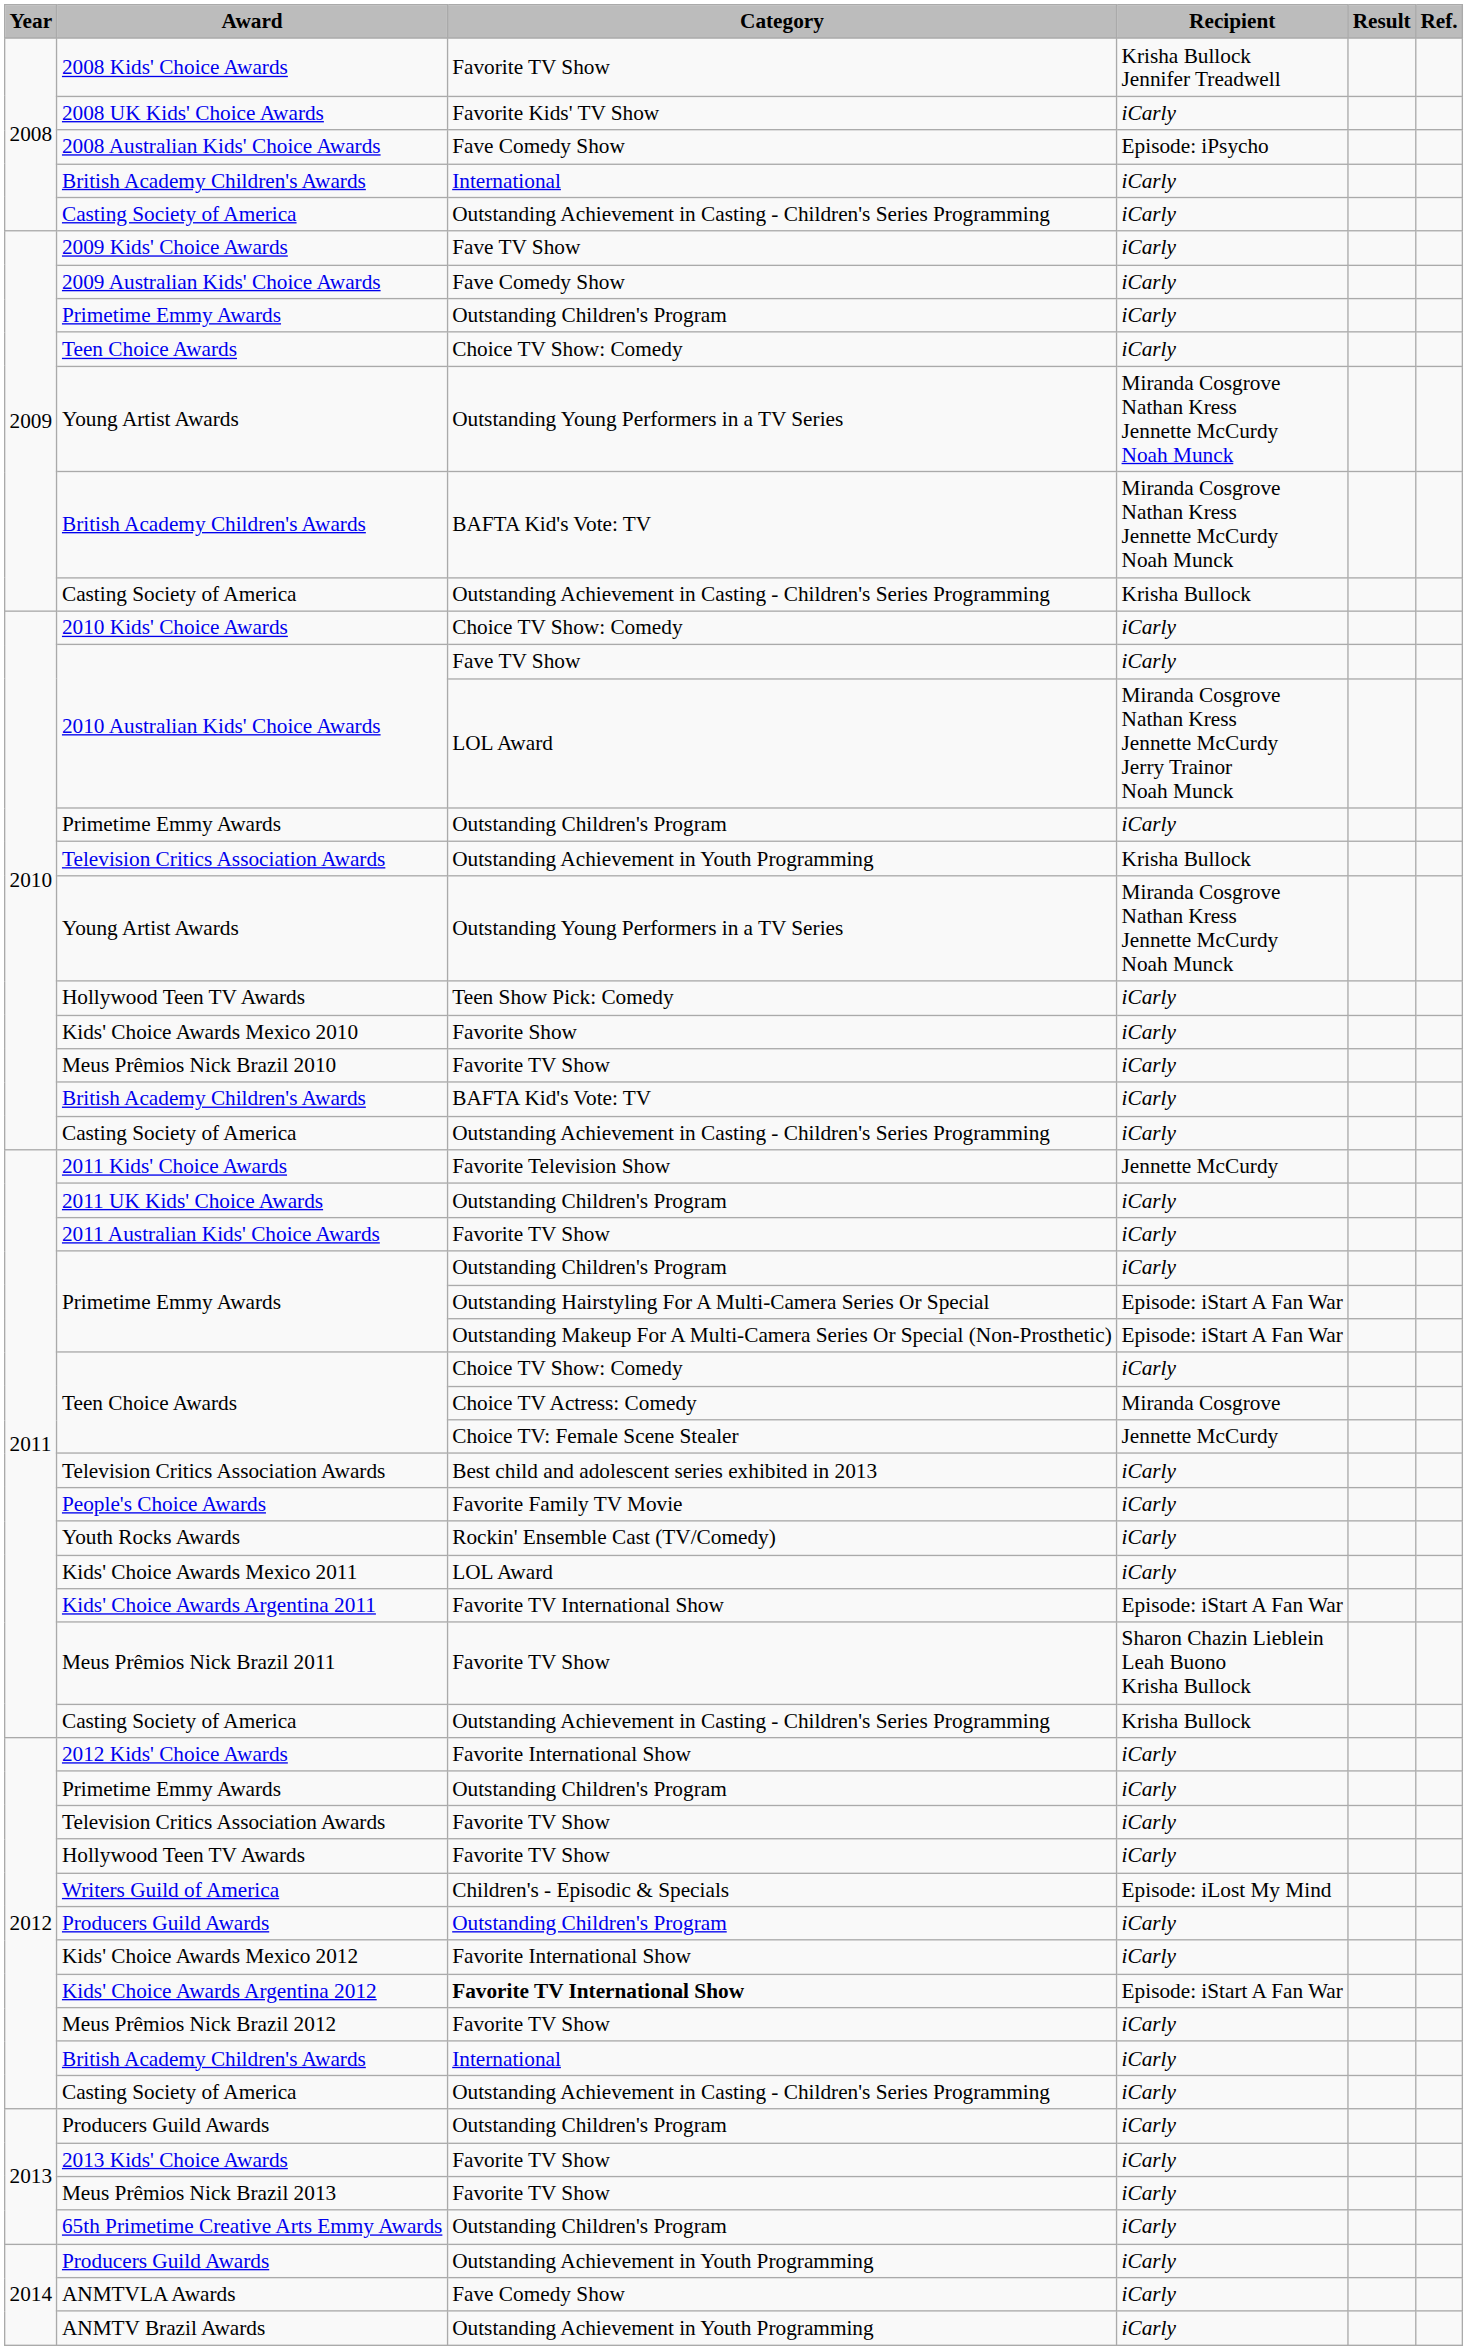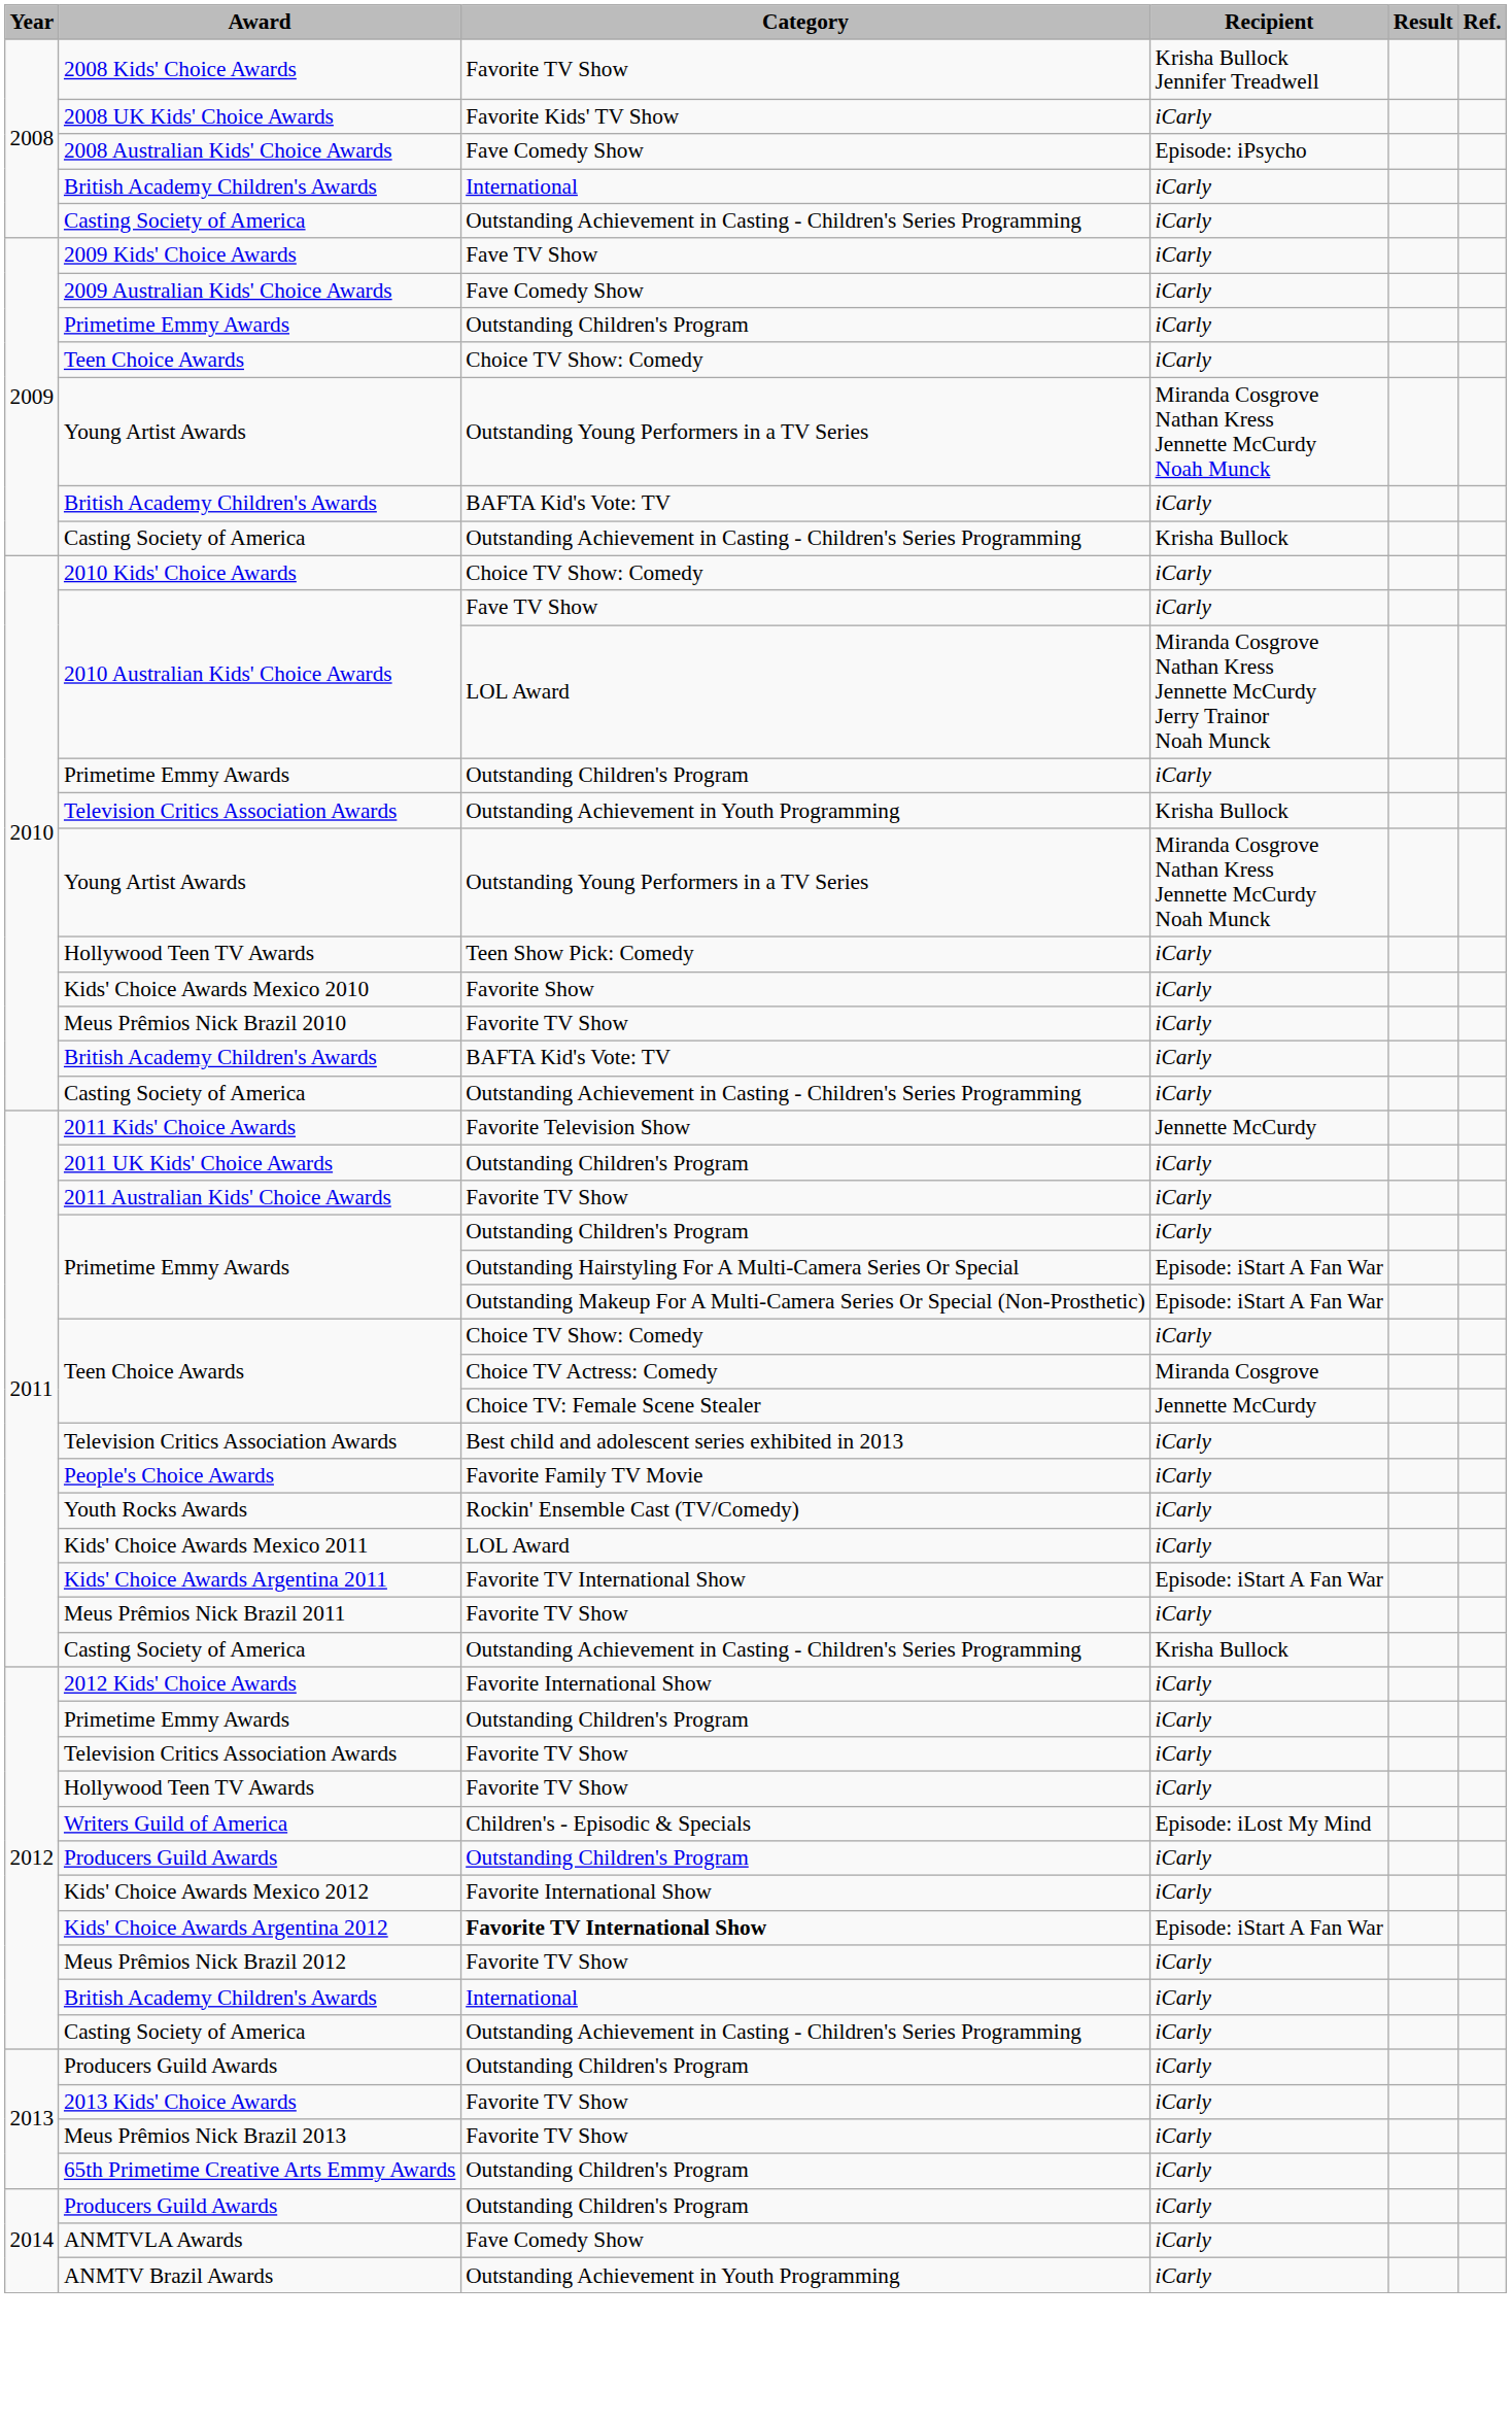2009 / British Academy Children's Awards | Recipient: Miranda Cosgrove Nathan Kress Jennette McCurdy Noah Munck -> iCarly
Meus Prêmios Nick Brazil 2011 | Recipient: Sharon Chazin Lieblein Leah Buono Krisha Bullock -> iCarly
2014 / Producers Guild Awards | Category: Outstanding Achievement in Youth Programming -> Outstanding Children's Program
